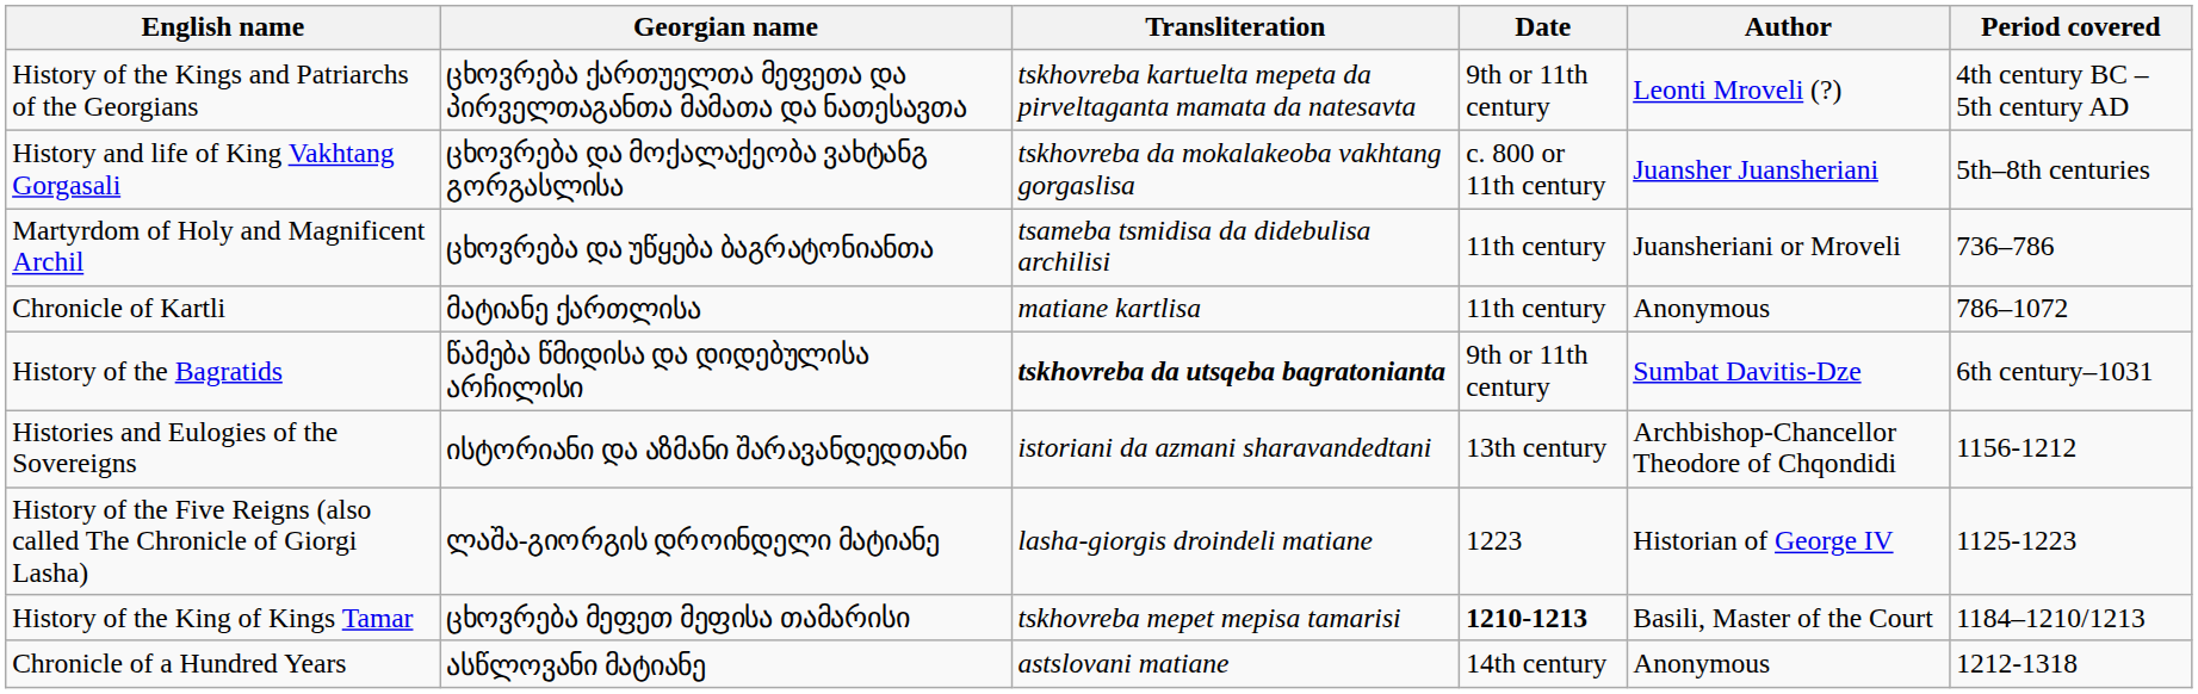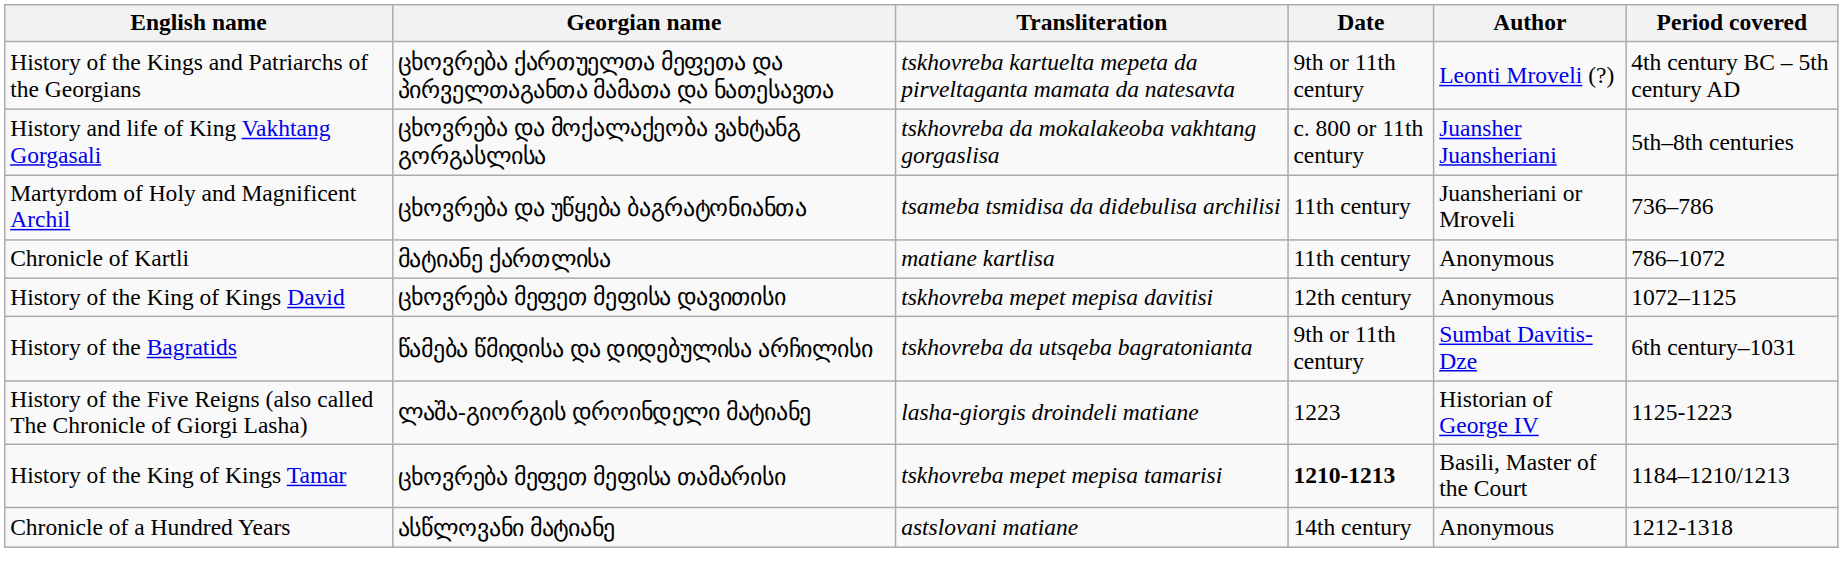+ row: History of the King of Kings David | ცხოვრება მეფეთ მეფისა დავითისი | tskhovreba mepet mepisa davitisi | 12th century | Anonymous | 1072–1125
History of the Bagratids | Transliteration: bold -> normal
- row: Histories and Eulogies of the Sovereigns | ისტორიანი და აზმანი შარავანდედთანი | istoriani da azmani sharavandedtani | 13th century | Archbishop-Chancellor Theodore of Chqondidi | 1156-1212
